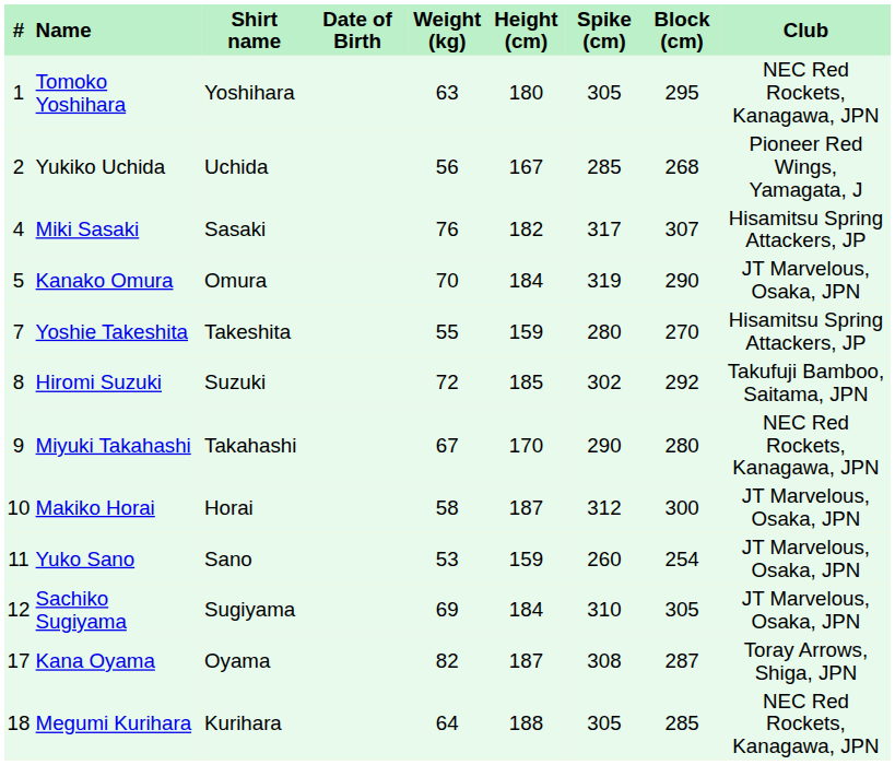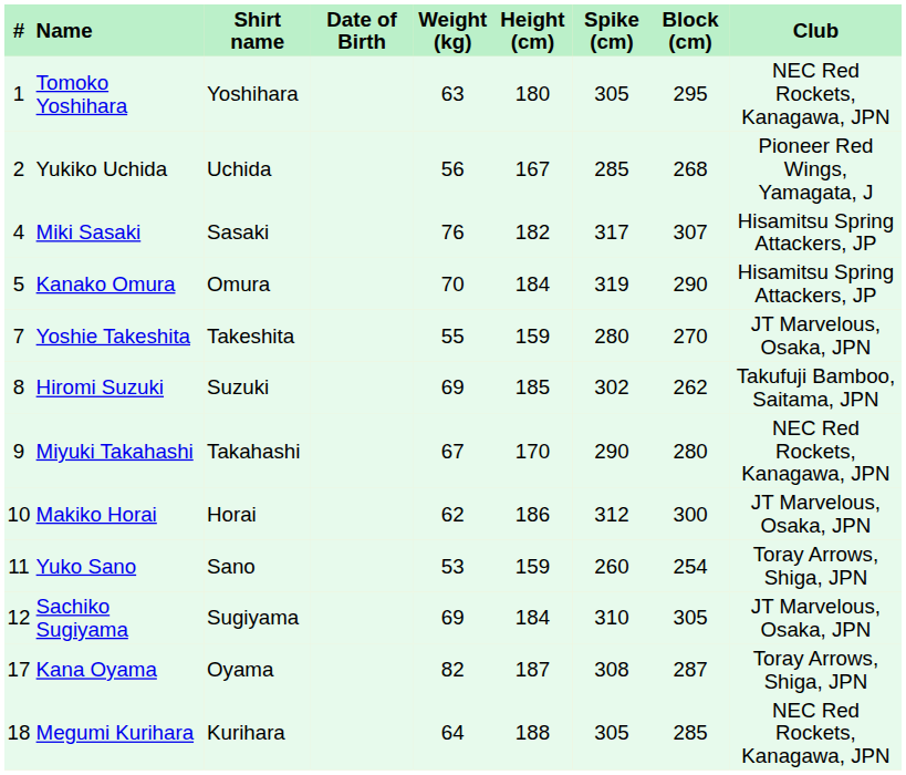Kanako Omura | Club: JT Marvelous, Osaka, JPN -> Hisamitsu Spring Attackers, JP
Yoshie Takeshita | Club: Hisamitsu Spring Attackers, JP -> JT Marvelous, Osaka, JPN
Hiromi Suzuki | Weight (kg): 72 -> 69
Hiromi Suzuki | Block (cm): 292 -> 262
Makiko Horai | Weight (kg): 58 -> 62
Makiko Horai | Height (cm): 187 -> 186
Yuko Sano | Club: JT Marvelous, Osaka, JPN -> Toray Arrows, Shiga, JPN
